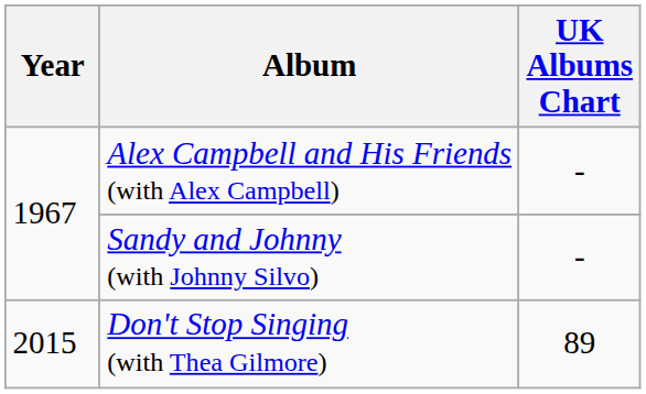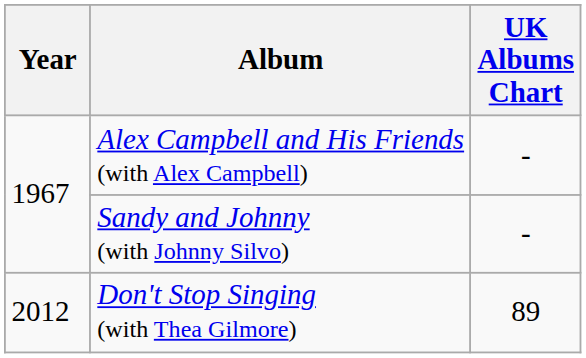Don't Stop Singing (with Thea Gilmore) | Year: 2015 -> 2012
